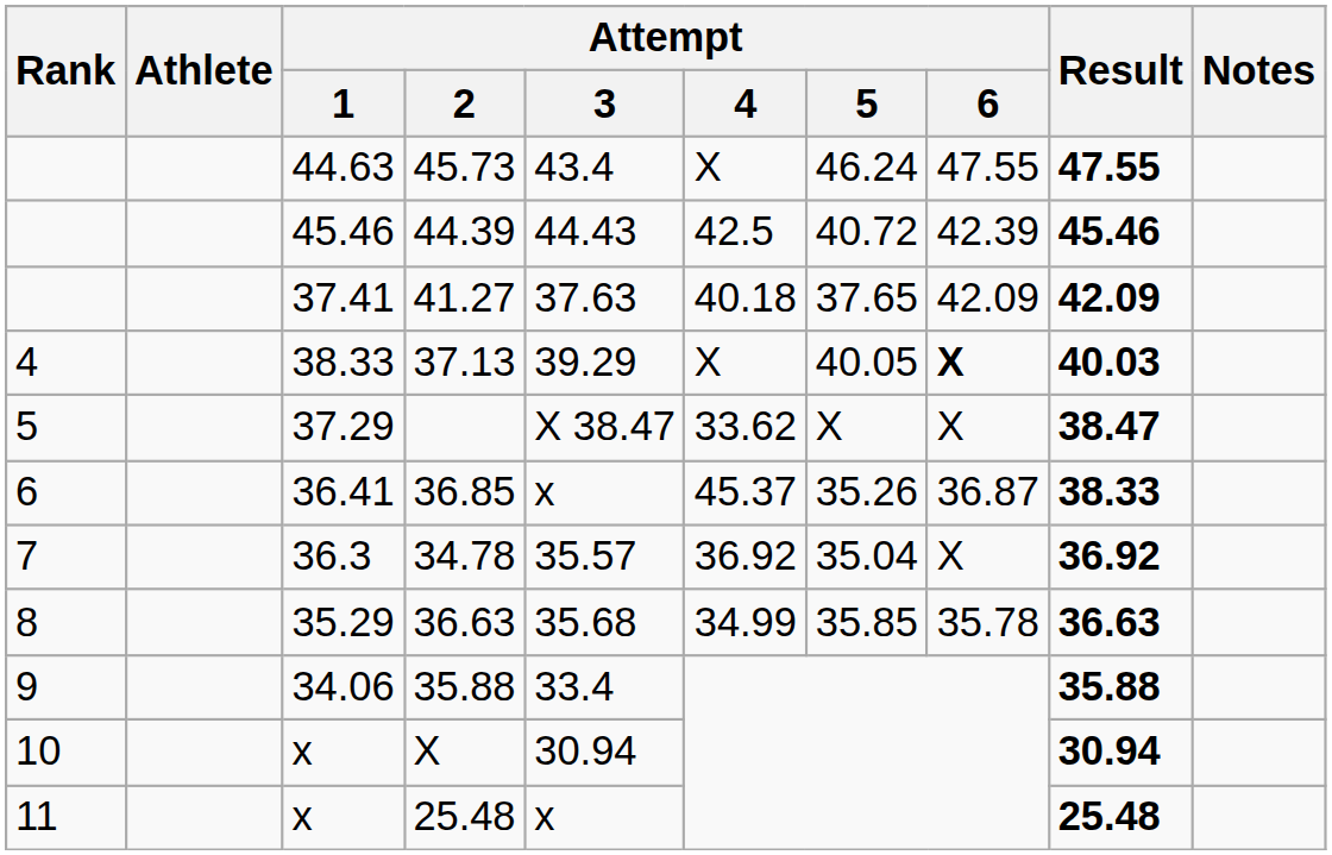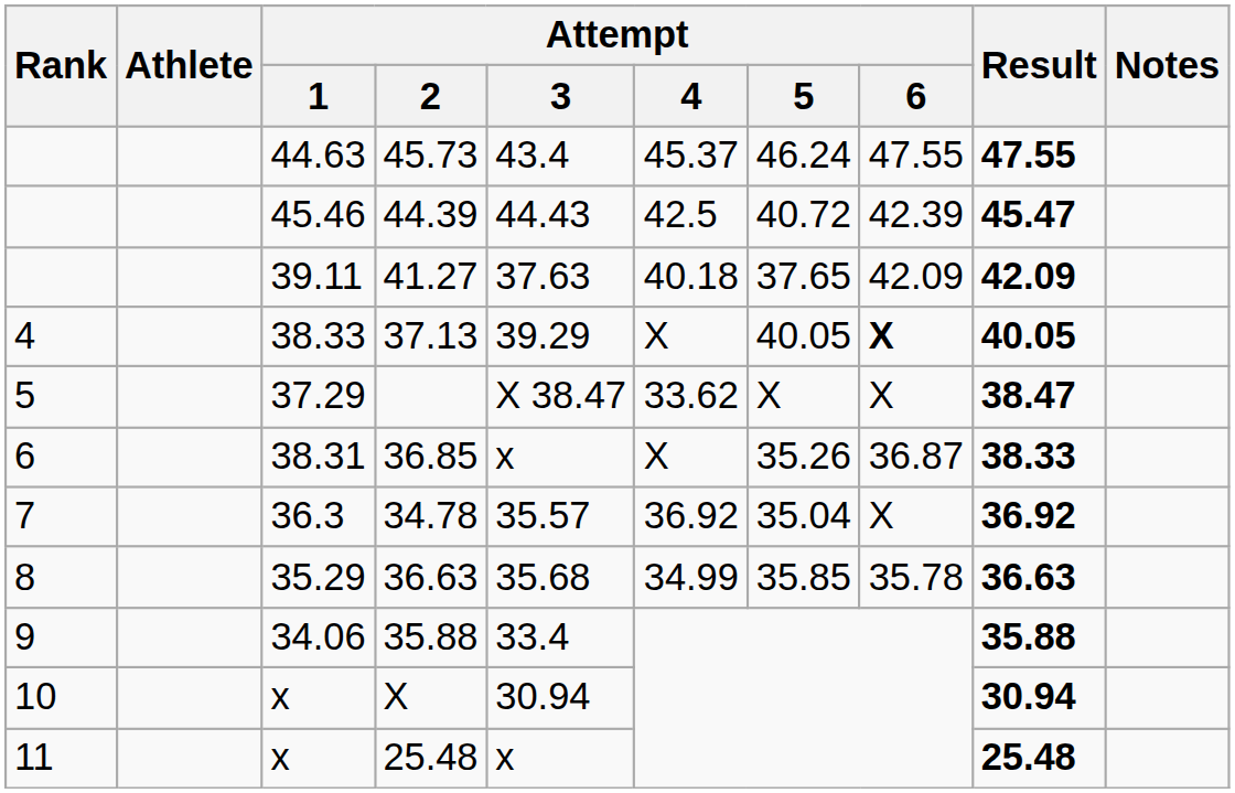45.73 | Attempt / 4: X -> 45.37
44.39 | Result: 45.46 -> 45.47
41.27 | Attempt / 1: 37.41 -> 39.11
37.13 | Result: 40.03 -> 40.05
36.85 | Attempt / 1: 36.41 -> 38.31
36.85 | Attempt / 4: 45.37 -> X
